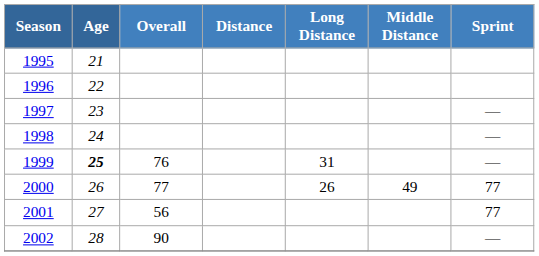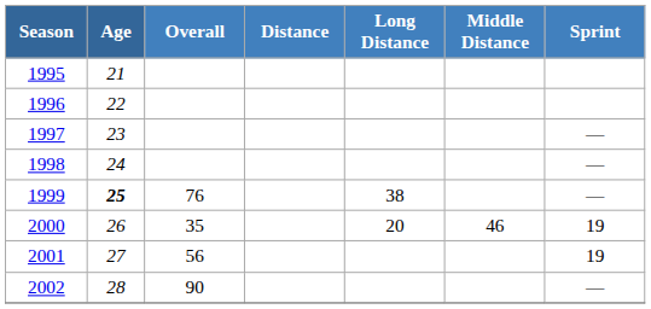1999 | Long Distance: 31 -> 38
2000 | Overall: 77 -> 35
2000 | Long Distance: 26 -> 20
2000 | Middle Distance: 49 -> 46
2000 | Sprint: 77 -> 19
2001 | Sprint: 77 -> 19
